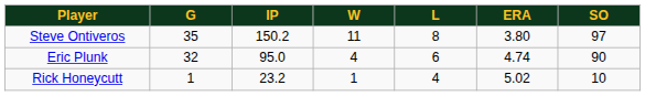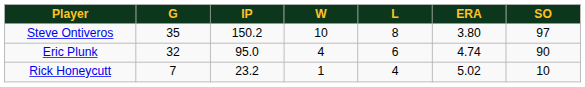Steve Ontiveros | W: 11 -> 10
Rick Honeycutt | G: 1 -> 7
